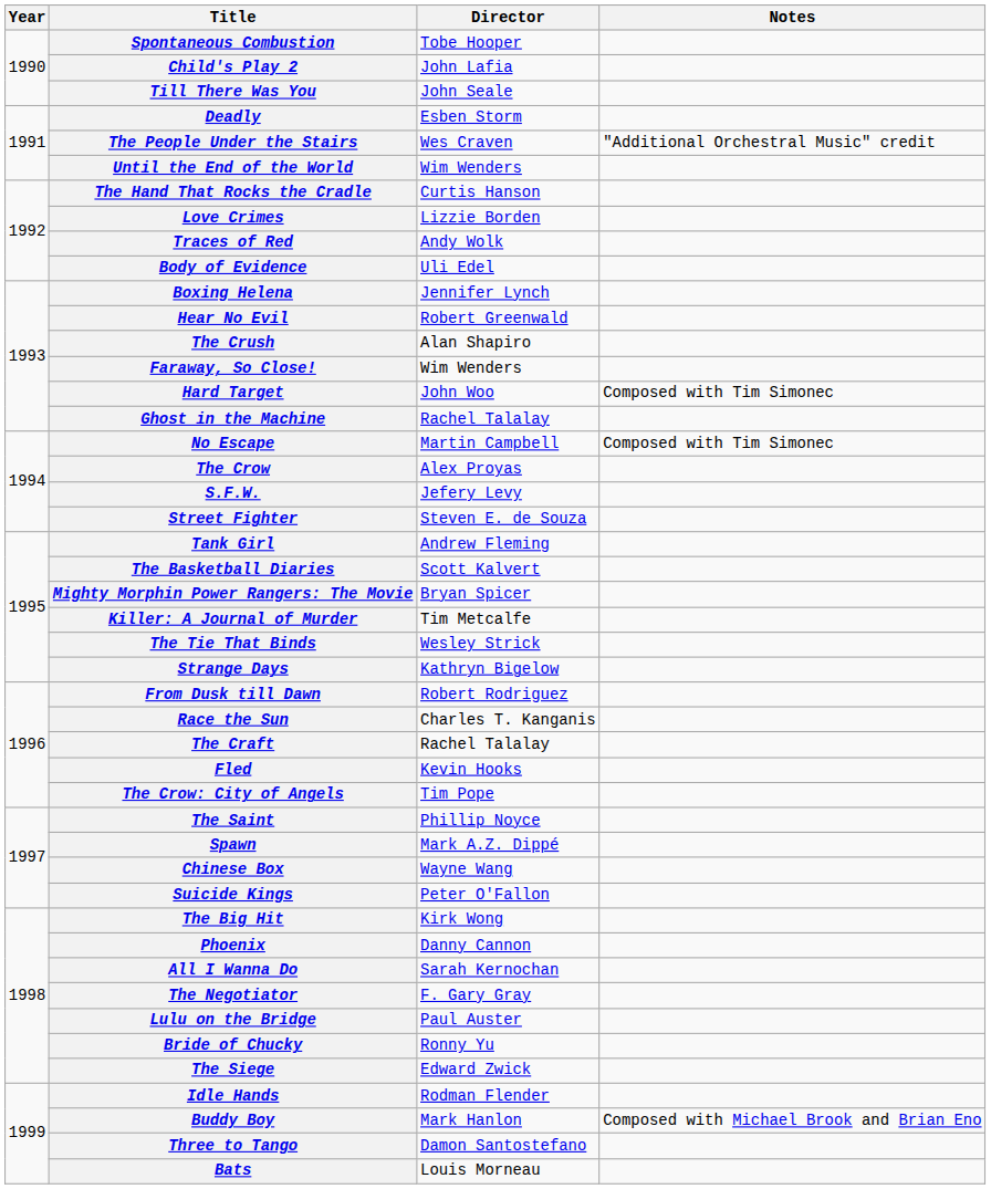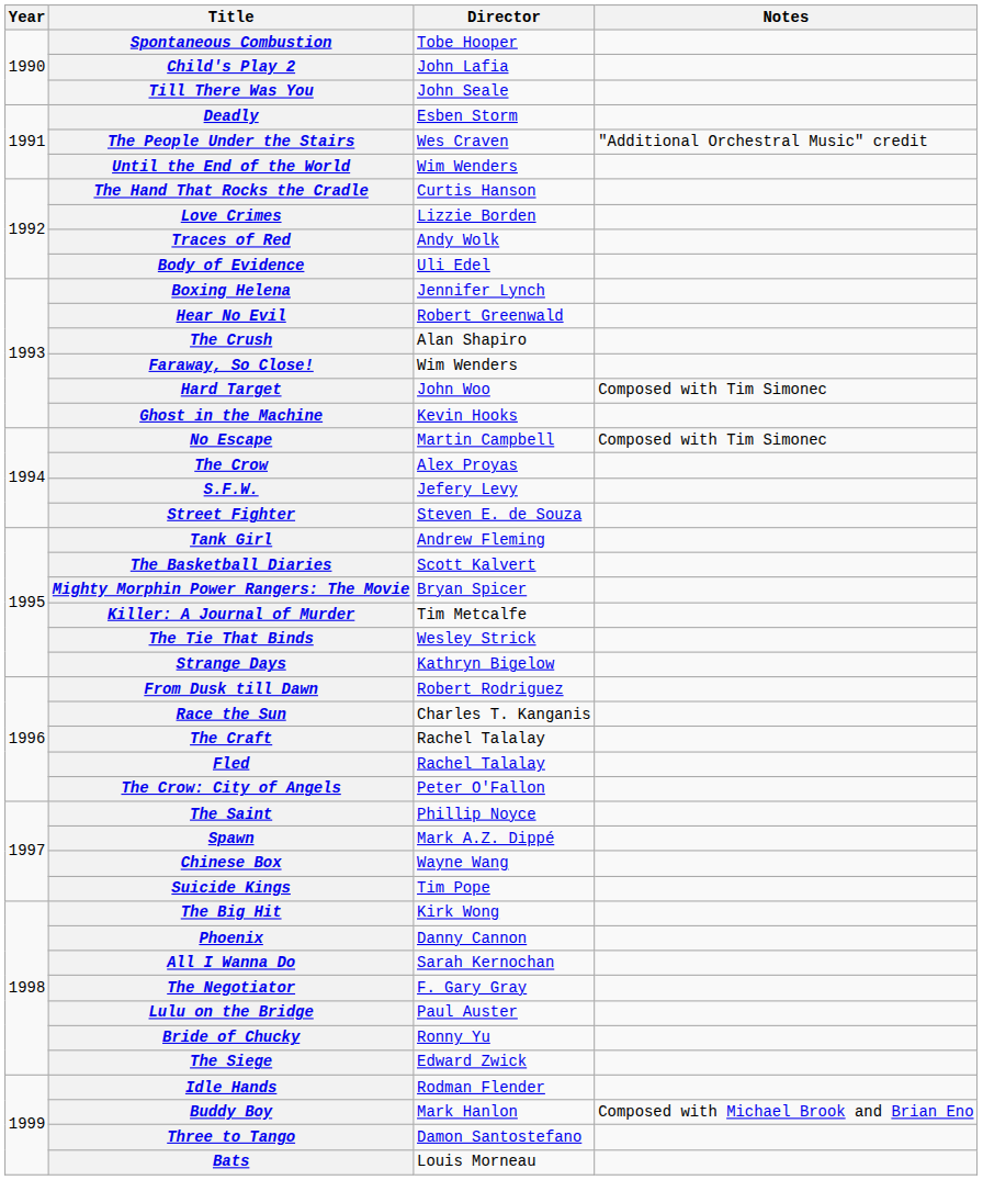Ghost in the Machine | Director: Rachel Talalay -> Kevin Hooks
Fled | Director: Kevin Hooks -> Rachel Talalay
The Crow: City of Angels | Director: Tim Pope -> Peter O'Fallon
Suicide Kings | Director: Peter O'Fallon -> Tim Pope
